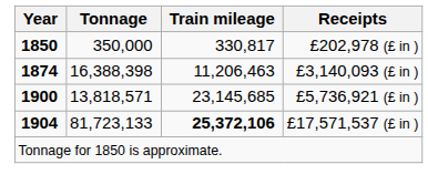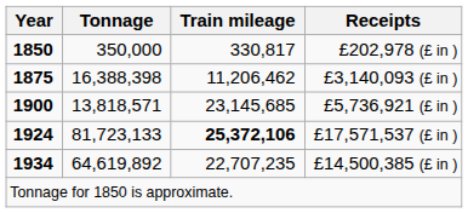£3,140,093 (£ in ) | Year: 1874 -> 1875
£3,140,093 (£ in ) | Train mileage: 11,206,463 -> 11,206,462
£17,571,537 (£ in ) | Year: 1904 -> 1924
+ row: 1934 | 64,619,892 | 22,707,235 | £14,500,385 (£ in )
